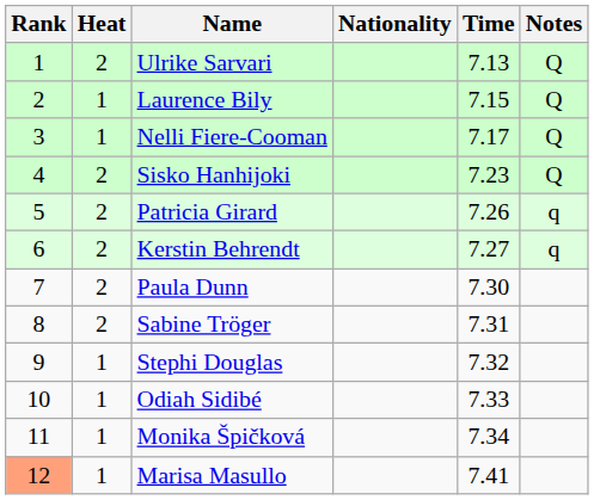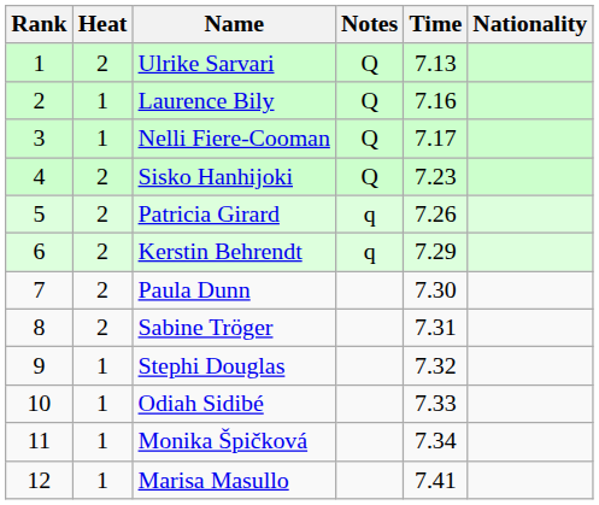columns swapped: Nationality <-> Notes
Laurence Bily | Time: 7.15 -> 7.16
Kerstin Behrendt | Time: 7.27 -> 7.29
Marisa Masullo | Rank: lightsalmon background -> no background
